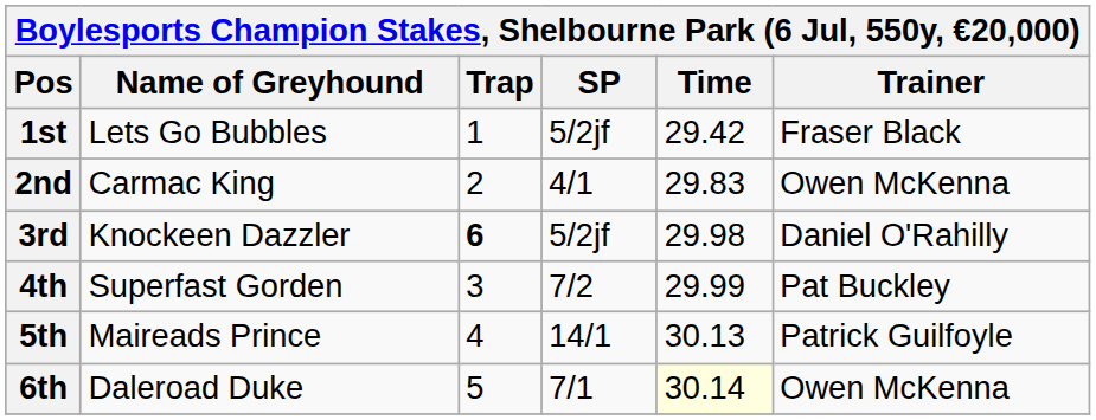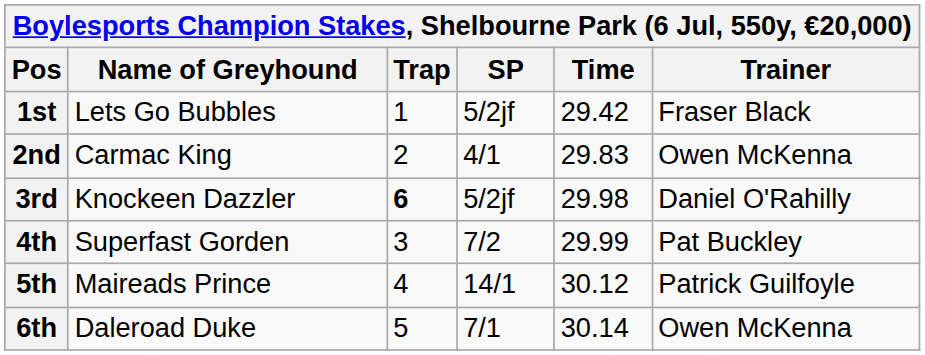5th | Time: 30.13 -> 30.12
6th | Time: lightyellow background -> no background
